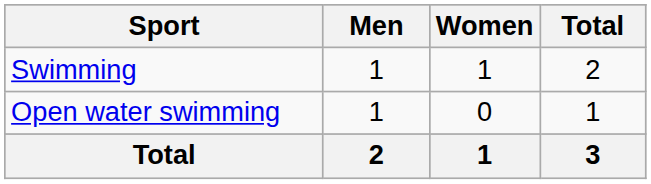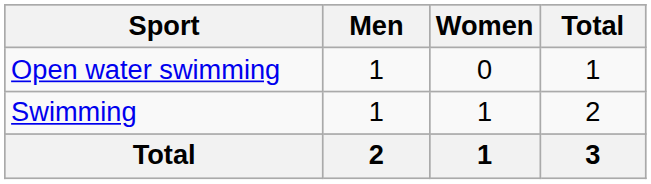rows swapped: Open water swimming <-> Swimming
